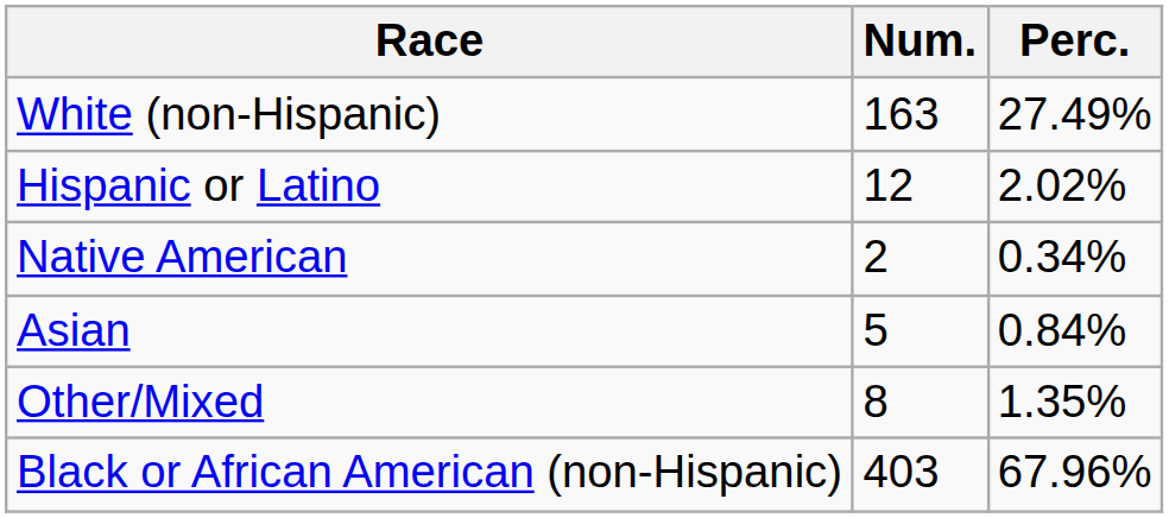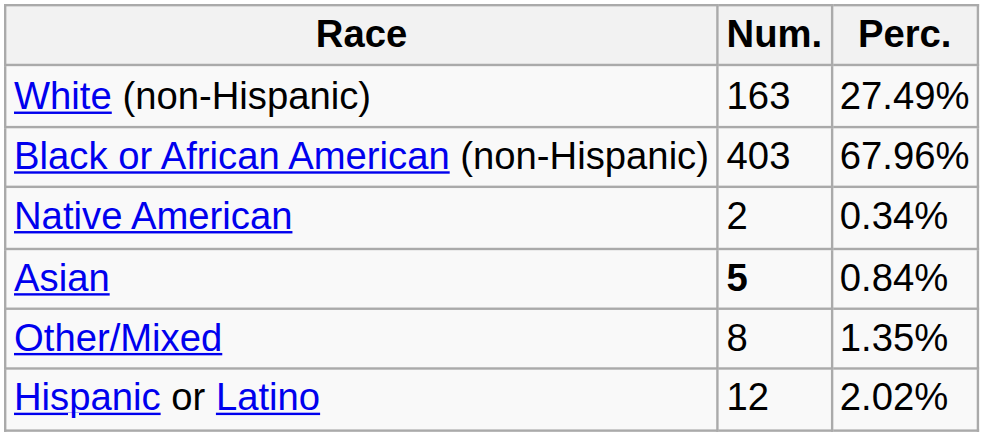rows swapped: Black or African American (non-Hispanic) <-> Hispanic or Latino
Asian | Num.: normal -> bold
